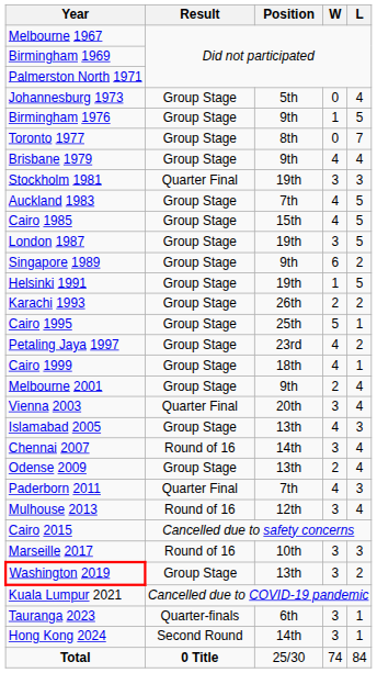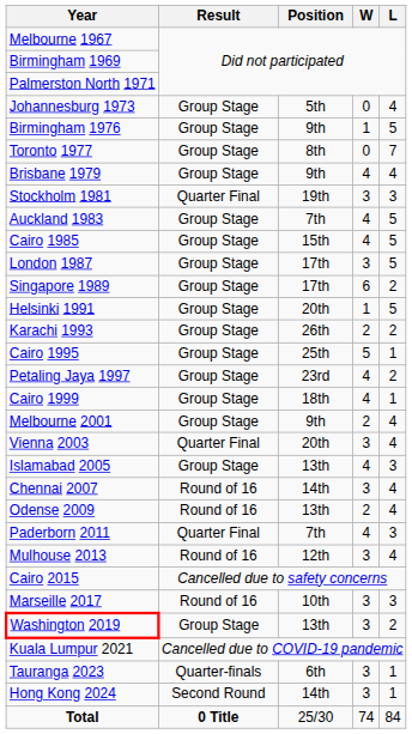London 1987 | Position: 19th -> 17th
Singapore 1989 | Position: 9th -> 17th
Helsinki 1991 | Position: 19th -> 20th
Odense 2009 | Result: Group Stage -> Round of 16
